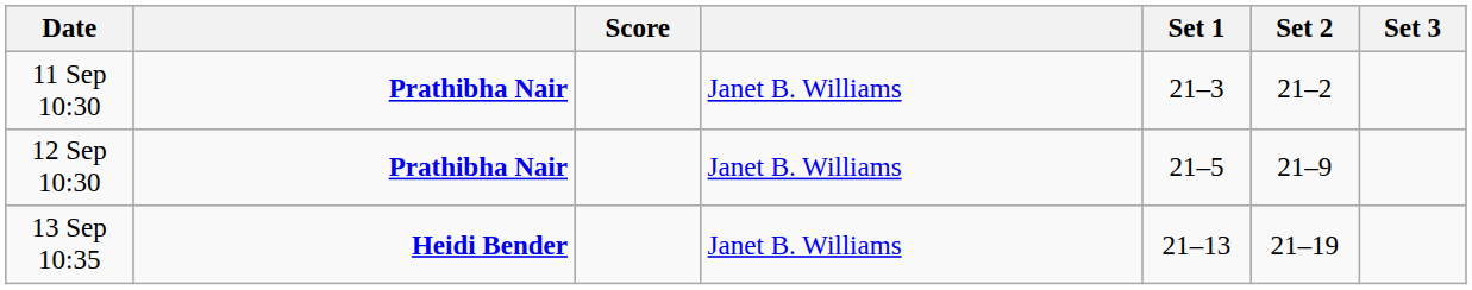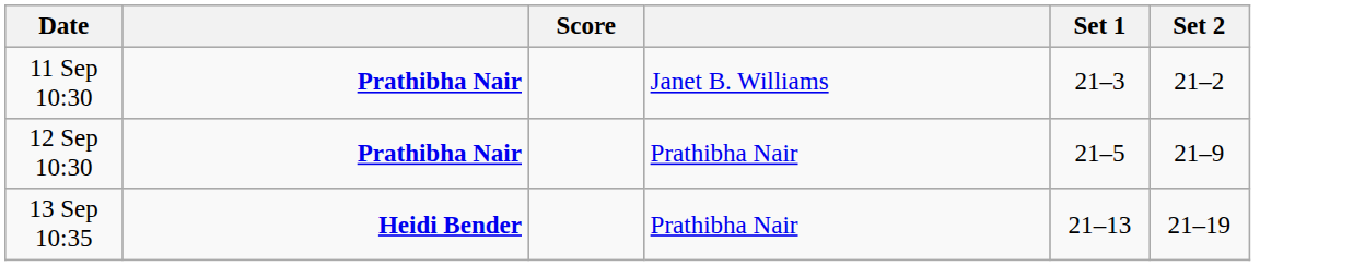- column: Set 3
12 Sep 10:30 | column 4: Janet B. Williams -> Prathibha Nair
13 Sep 10:35 | column 4: Janet B. Williams -> Prathibha Nair
